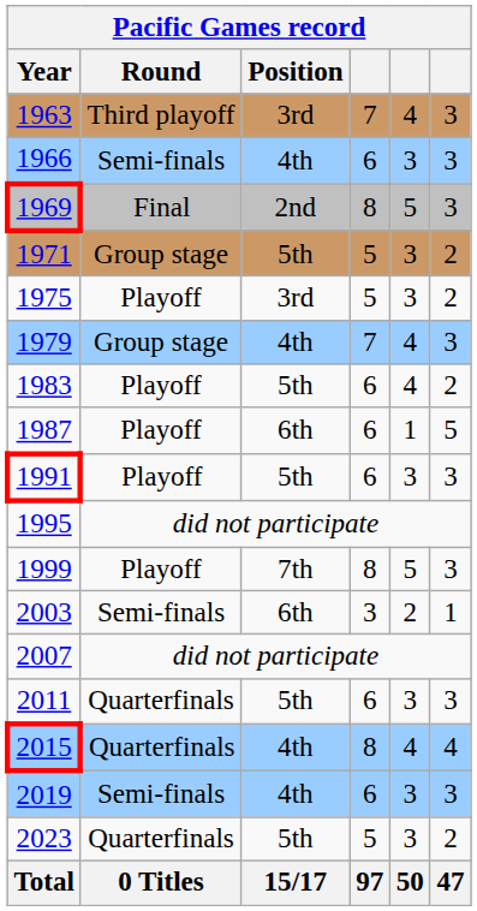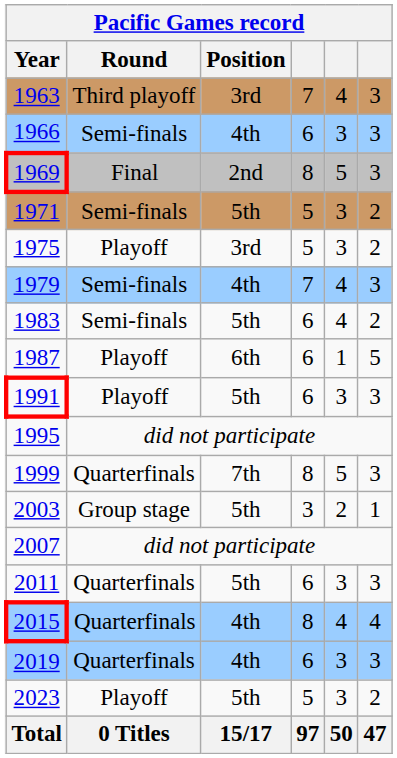1971 | Round: Group stage -> Semi-finals
1979 | Round: Group stage -> Semi-finals
1983 | Round: Playoff -> Semi-finals
1999 | Round: Playoff -> Quarterfinals
2003 | Round: Semi-finals -> Group stage
2003 | Position: 6th -> 5th
2019 | Round: Semi-finals -> Quarterfinals
2023 | Round: Quarterfinals -> Playoff
